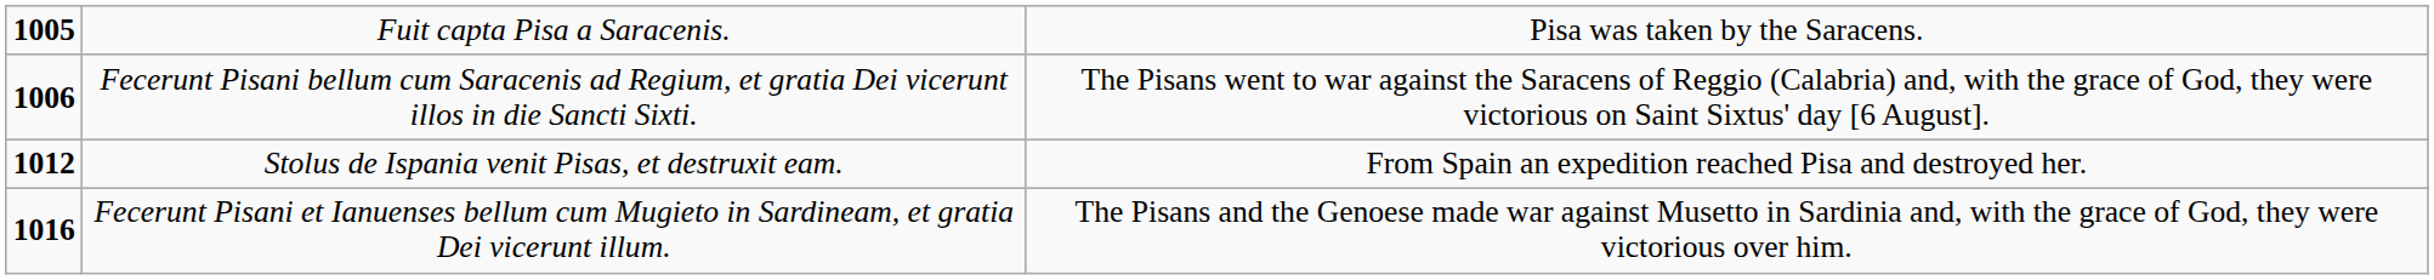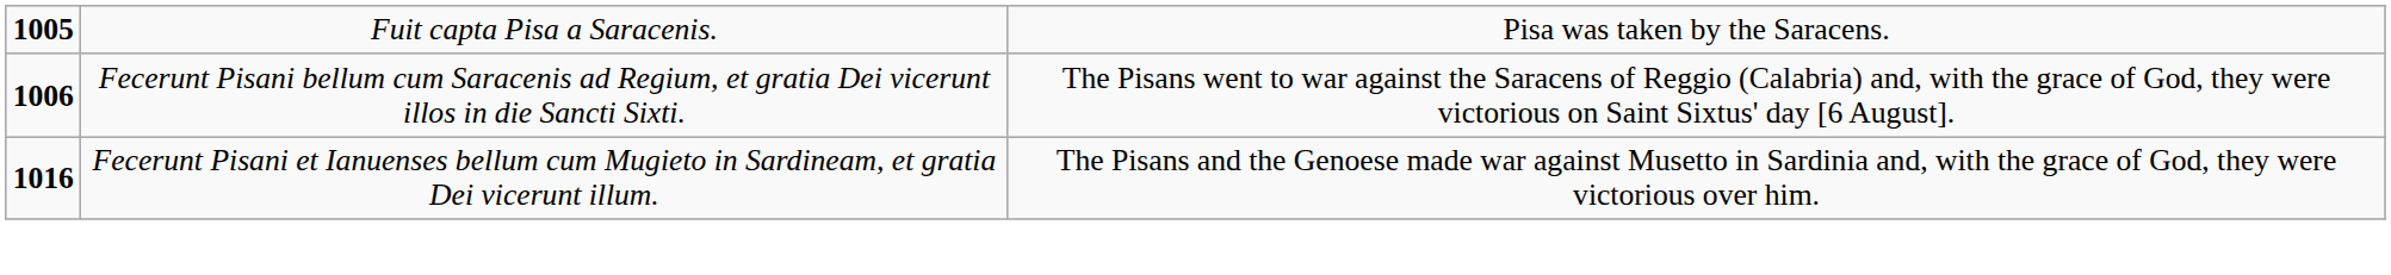- row: 1012 | Stolus de Ispania venit Pisas, et destruxit eam. | From Spain an expedition reached Pisa and destroyed her.
